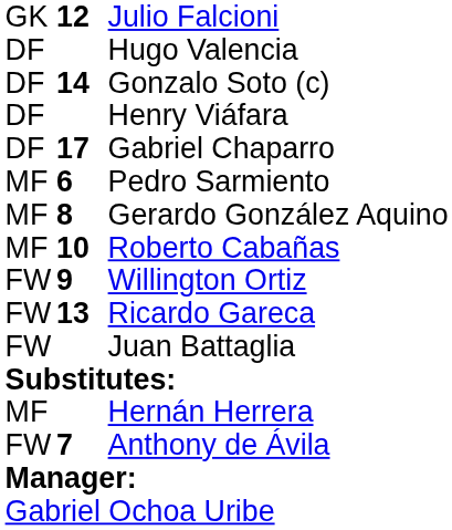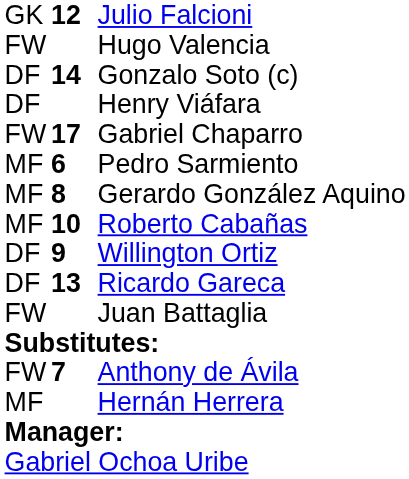Hugo Valencia | column 1: DF -> FW
Gabriel Chaparro | column 1: DF -> FW
Willington Ortiz | column 1: FW -> DF
Ricardo Gareca | column 1: FW -> DF
rows swapped: Hernán Herrera <-> Anthony de Ávila
